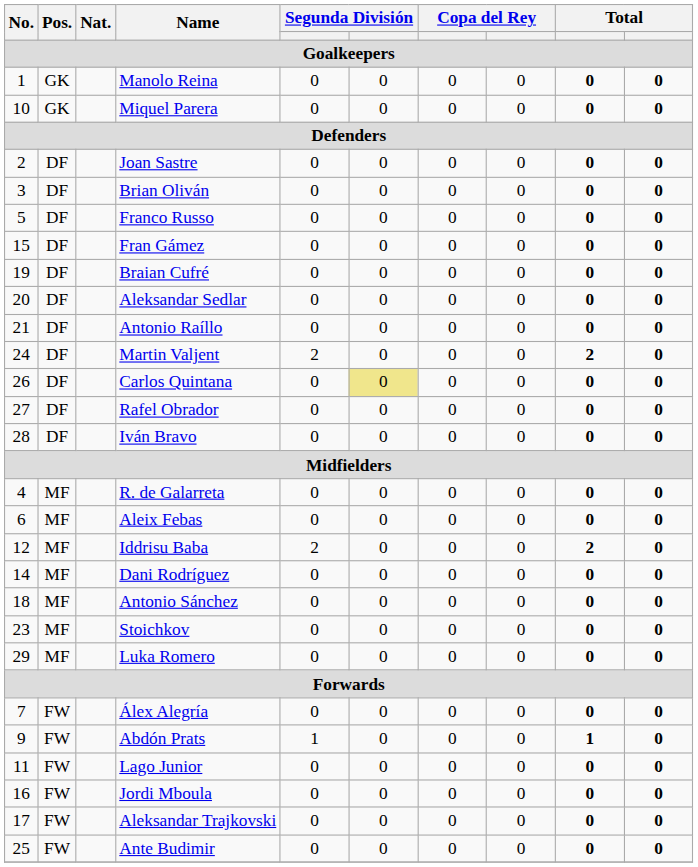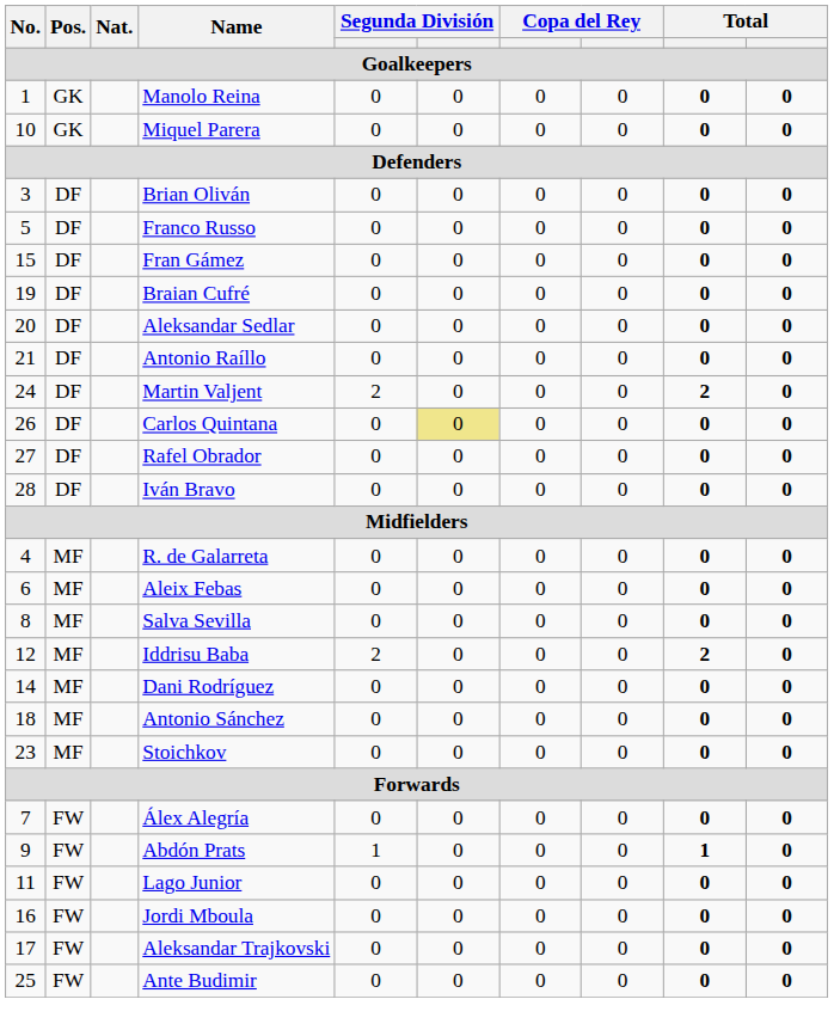- row: 2 | DF | Joan Sastre | 0 | 0 | 0 | 0 | 0 | 0
+ row: 8 | MF | Salva Sevilla | 0 | 0 | 0 | 0 | 0 | 0
- row: 29 | MF | Luka Romero | 0 | 0 | 0 | 0 | 0 | 0
